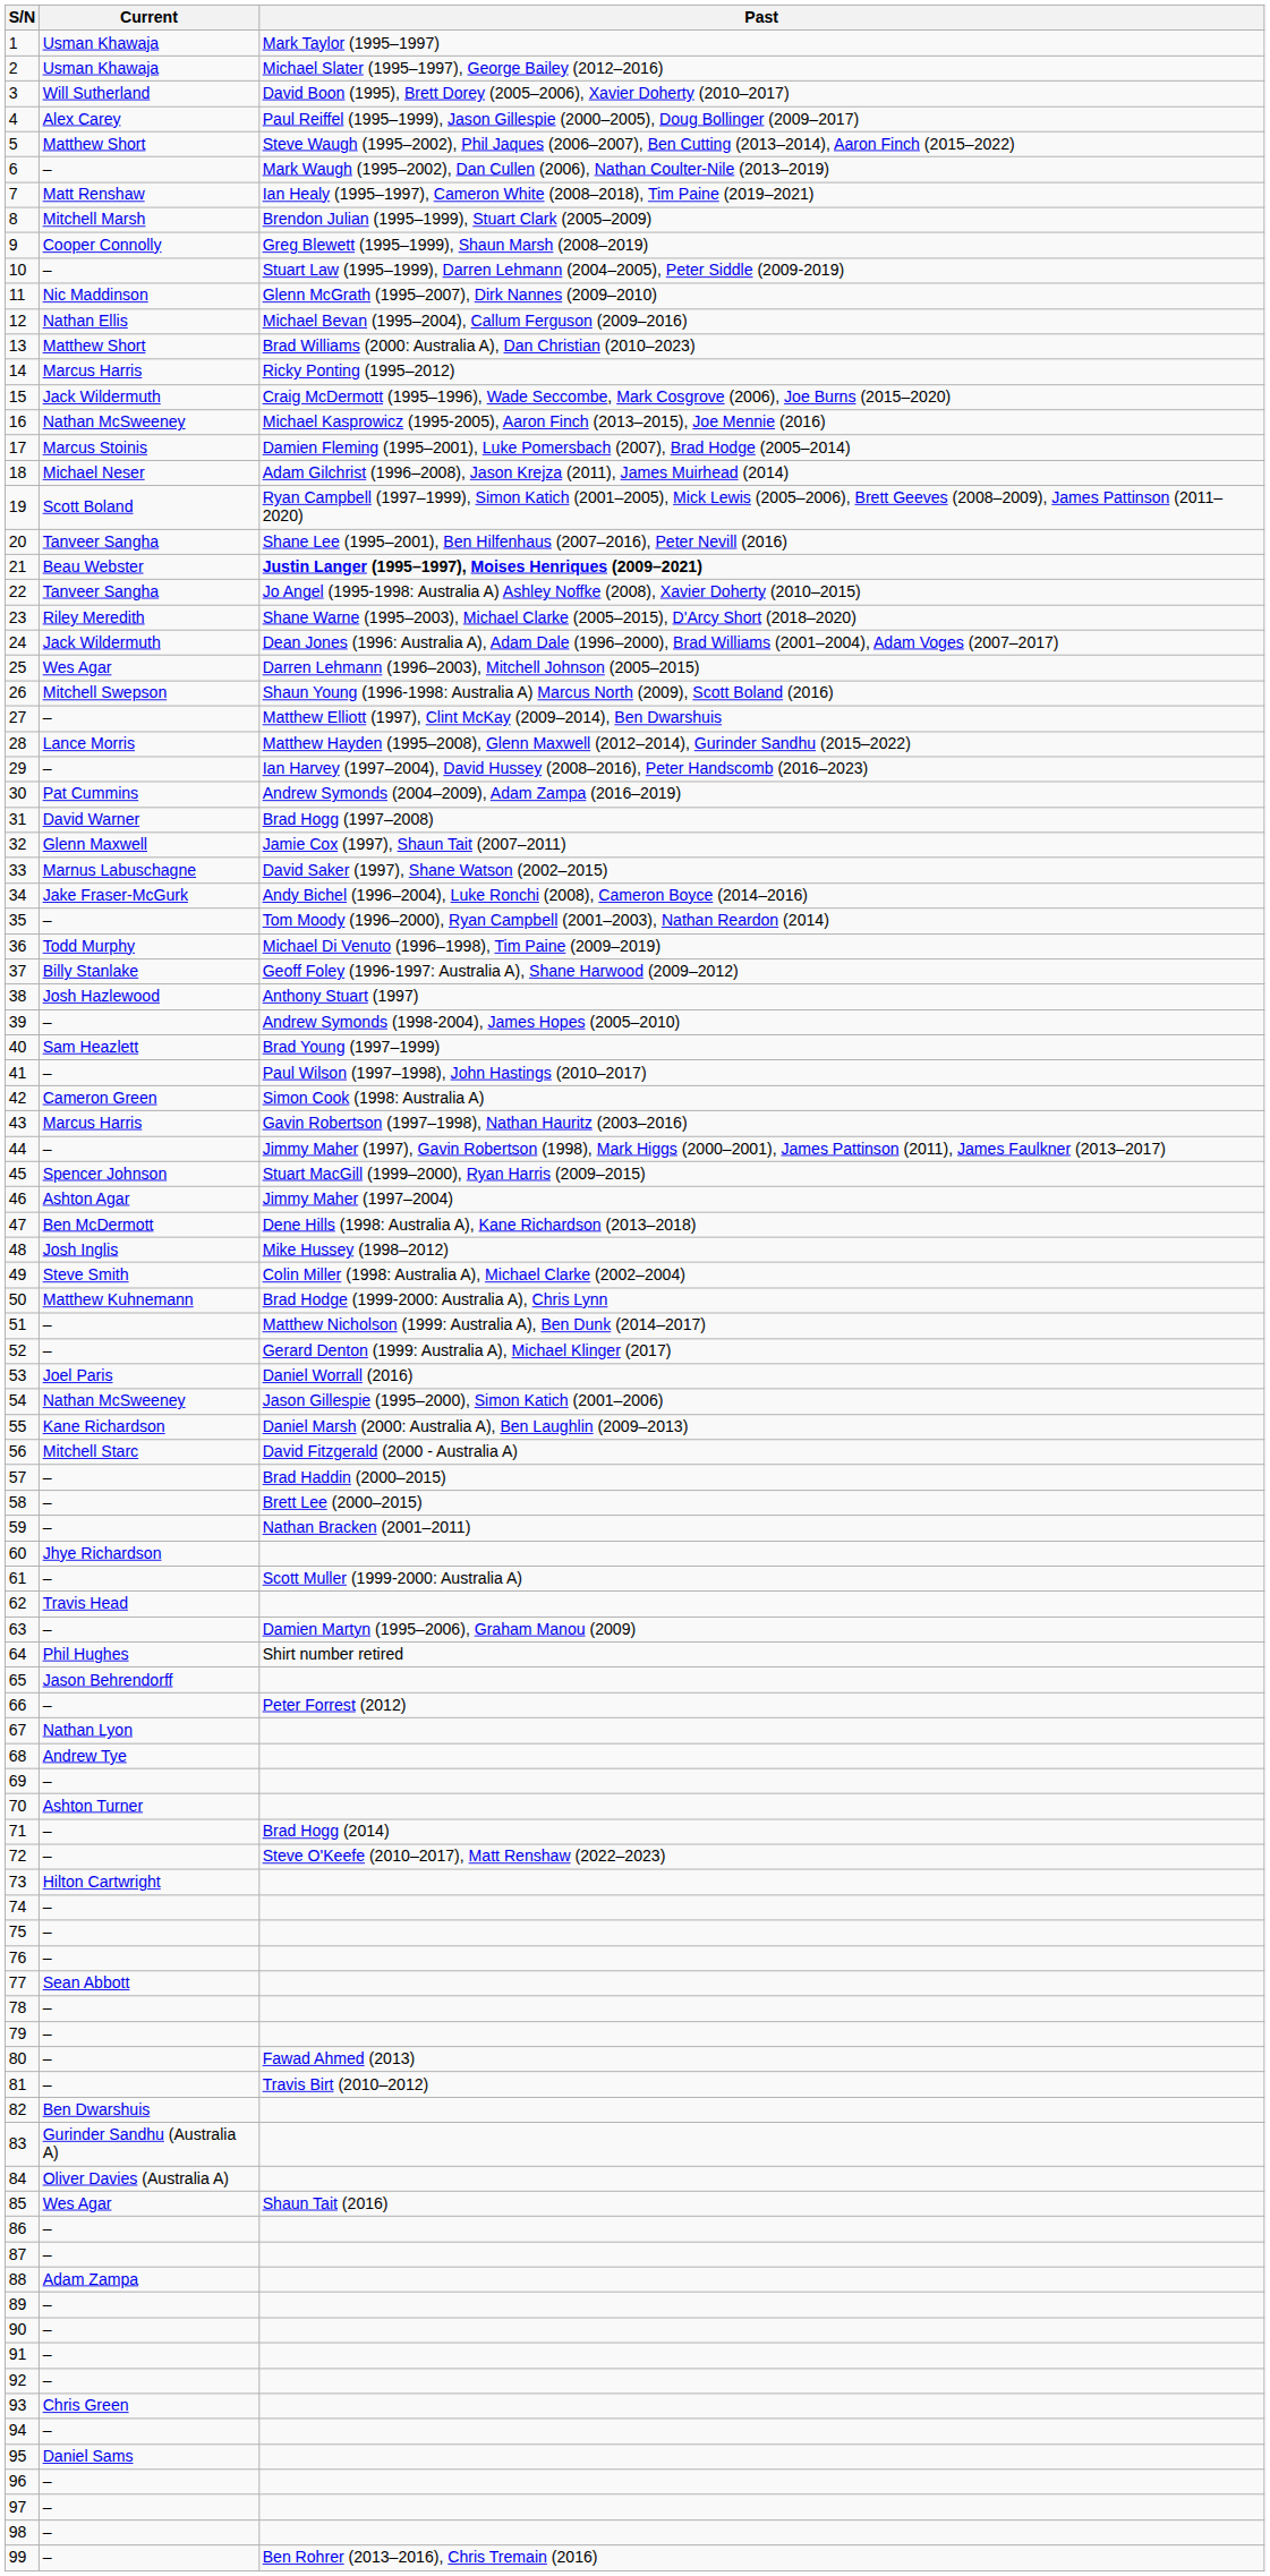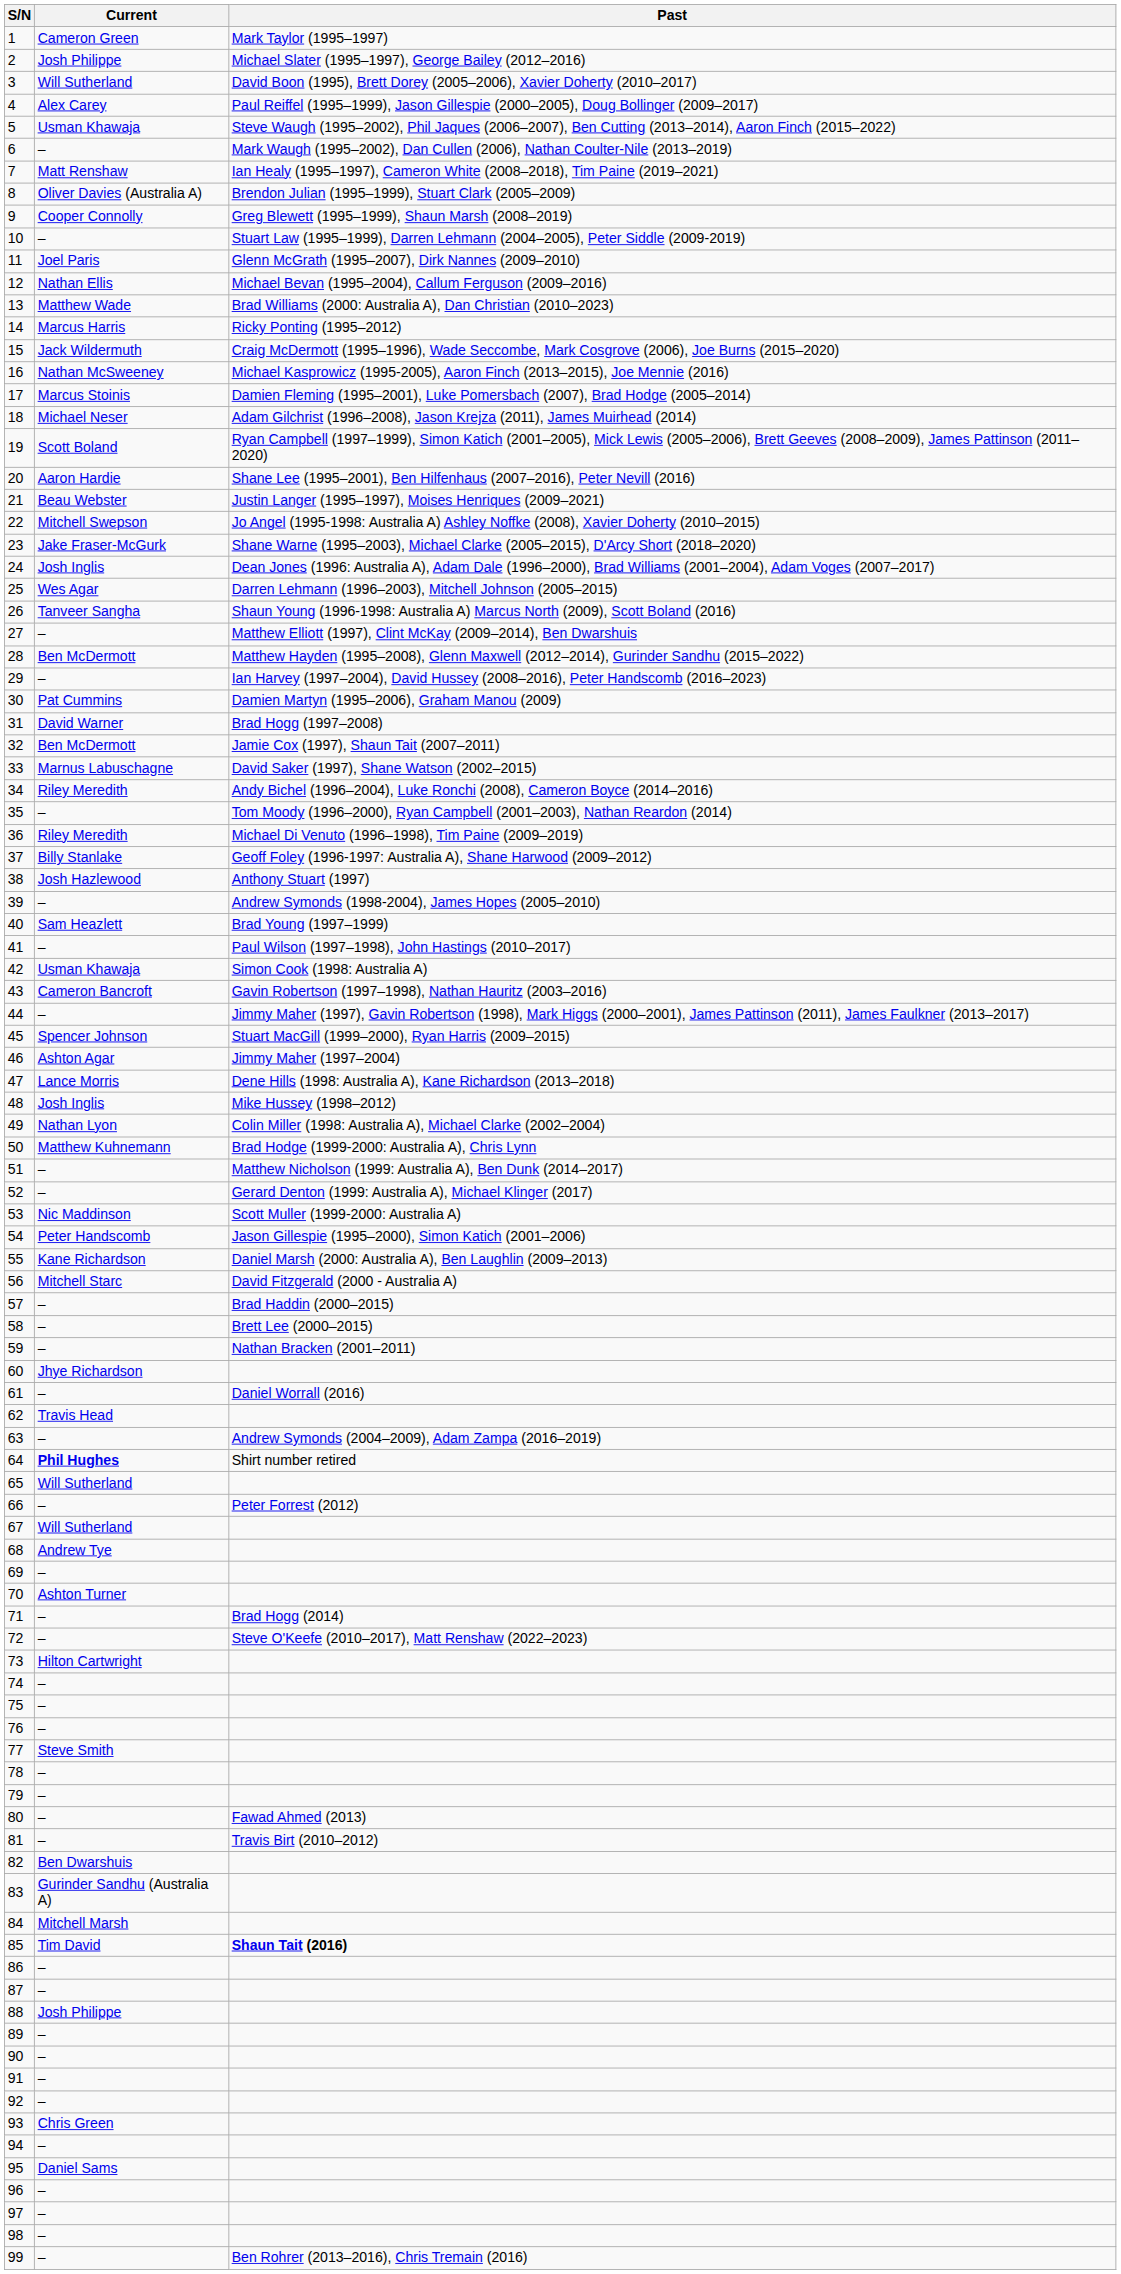1 | Current: Usman Khawaja -> Cameron Green
2 | Current: Usman Khawaja -> Josh Philippe
5 | Current: Matthew Short -> Usman Khawaja
8 | Current: Mitchell Marsh -> Oliver Davies (Australia A)
11 | Current: Nic Maddinson -> Joel Paris
13 | Current: Matthew Short -> Matthew Wade
20 | Current: Tanveer Sangha -> Aaron Hardie
21 | Past: bold -> normal
22 | Current: Tanveer Sangha -> Mitchell Swepson
23 | Current: Riley Meredith -> Jake Fraser-McGurk
24 | Current: Jack Wildermuth -> Josh Inglis
26 | Current: Mitchell Swepson -> Tanveer Sangha
28 | Current: Lance Morris -> Ben McDermott
30 | Past: Andrew Symonds (2004–2009), Adam Zampa (2016–2019) -> Damien Martyn (1995–2006), Graham Manou (2009)
32 | Current: Glenn Maxwell -> Ben McDermott
34 | Current: Jake Fraser-McGurk -> Riley Meredith
36 | Current: Todd Murphy -> Riley Meredith
42 | Current: Cameron Green -> Usman Khawaja
43 | Current: Marcus Harris -> Cameron Bancroft
47 | Current: Ben McDermott -> Lance Morris
49 | Current: Steve Smith -> Nathan Lyon
53 | Current: Joel Paris -> Nic Maddinson
53 | Past: Daniel Worrall (2016) -> Scott Muller (1999-2000: Australia A)
54 | Current: Nathan McSweeney -> Peter Handscomb
61 | Past: Scott Muller (1999-2000: Australia A) -> Daniel Worrall (2016)
63 | Past: Damien Martyn (1995–2006), Graham Manou (2009) -> Andrew Symonds (2004–2009), Adam Zampa (2016–2019)
64 | Current: normal -> bold
65 | Current: Jason Behrendorff -> Will Sutherland
67 | Current: Nathan Lyon -> Will Sutherland
77 | Current: Sean Abbott -> Steve Smith
84 | Current: Oliver Davies (Australia A) -> Mitchell Marsh
85 | Current: Wes Agar -> Tim David
85 | Past: normal -> bold
88 | Current: Adam Zampa -> Josh Philippe
